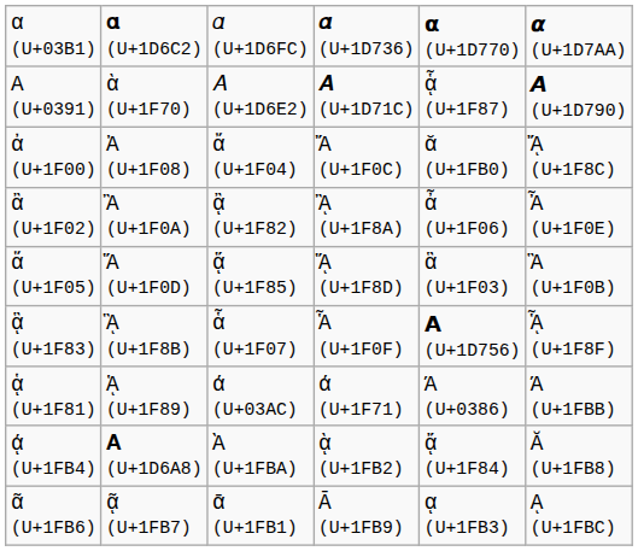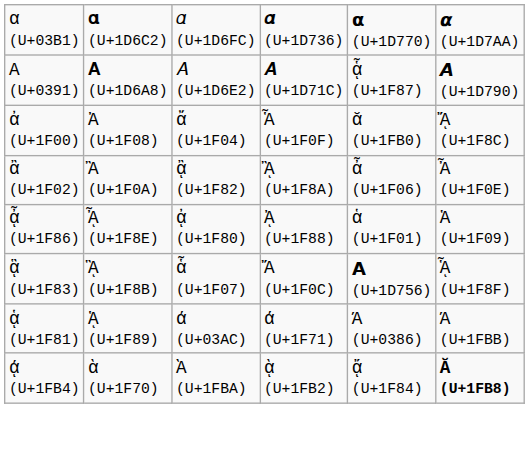Α (U+0391) | column 2: ὰ (U+1F70) -> 𝚨 (U+1D6A8)
ἀ (U+1F00) | column 4: Ἄ (U+1F0C) -> Ἇ (U+1F0F)
+ row: ᾆ (U+1F86) | ᾎ (U+1F8E) | ᾀ (U+1F80) | ᾈ (U+1F88) | ἁ (U+1F01) | Ἁ (U+1F09)
- row: ἅ (U+1F05) | Ἅ (U+1F0D) | ᾅ (U+1F85) | ᾍ (U+1F8D) | ἃ (U+1F03) | Ἃ (U+1F0B)
ᾃ (U+1F83) | column 4: Ἇ (U+1F0F) -> Ἄ (U+1F0C)
ᾴ (U+1FB4) | column 2: 𝚨 (U+1D6A8) -> ὰ (U+1F70)
ᾴ (U+1FB4) | column 6: normal -> bold
- row: ᾶ (U+1FB6) | ᾷ (U+1FB7) | ᾱ (U+1FB1) | Ᾱ (U+1FB9) | ᾳ (U+1FB3) | ᾼ (U+1FBC)
